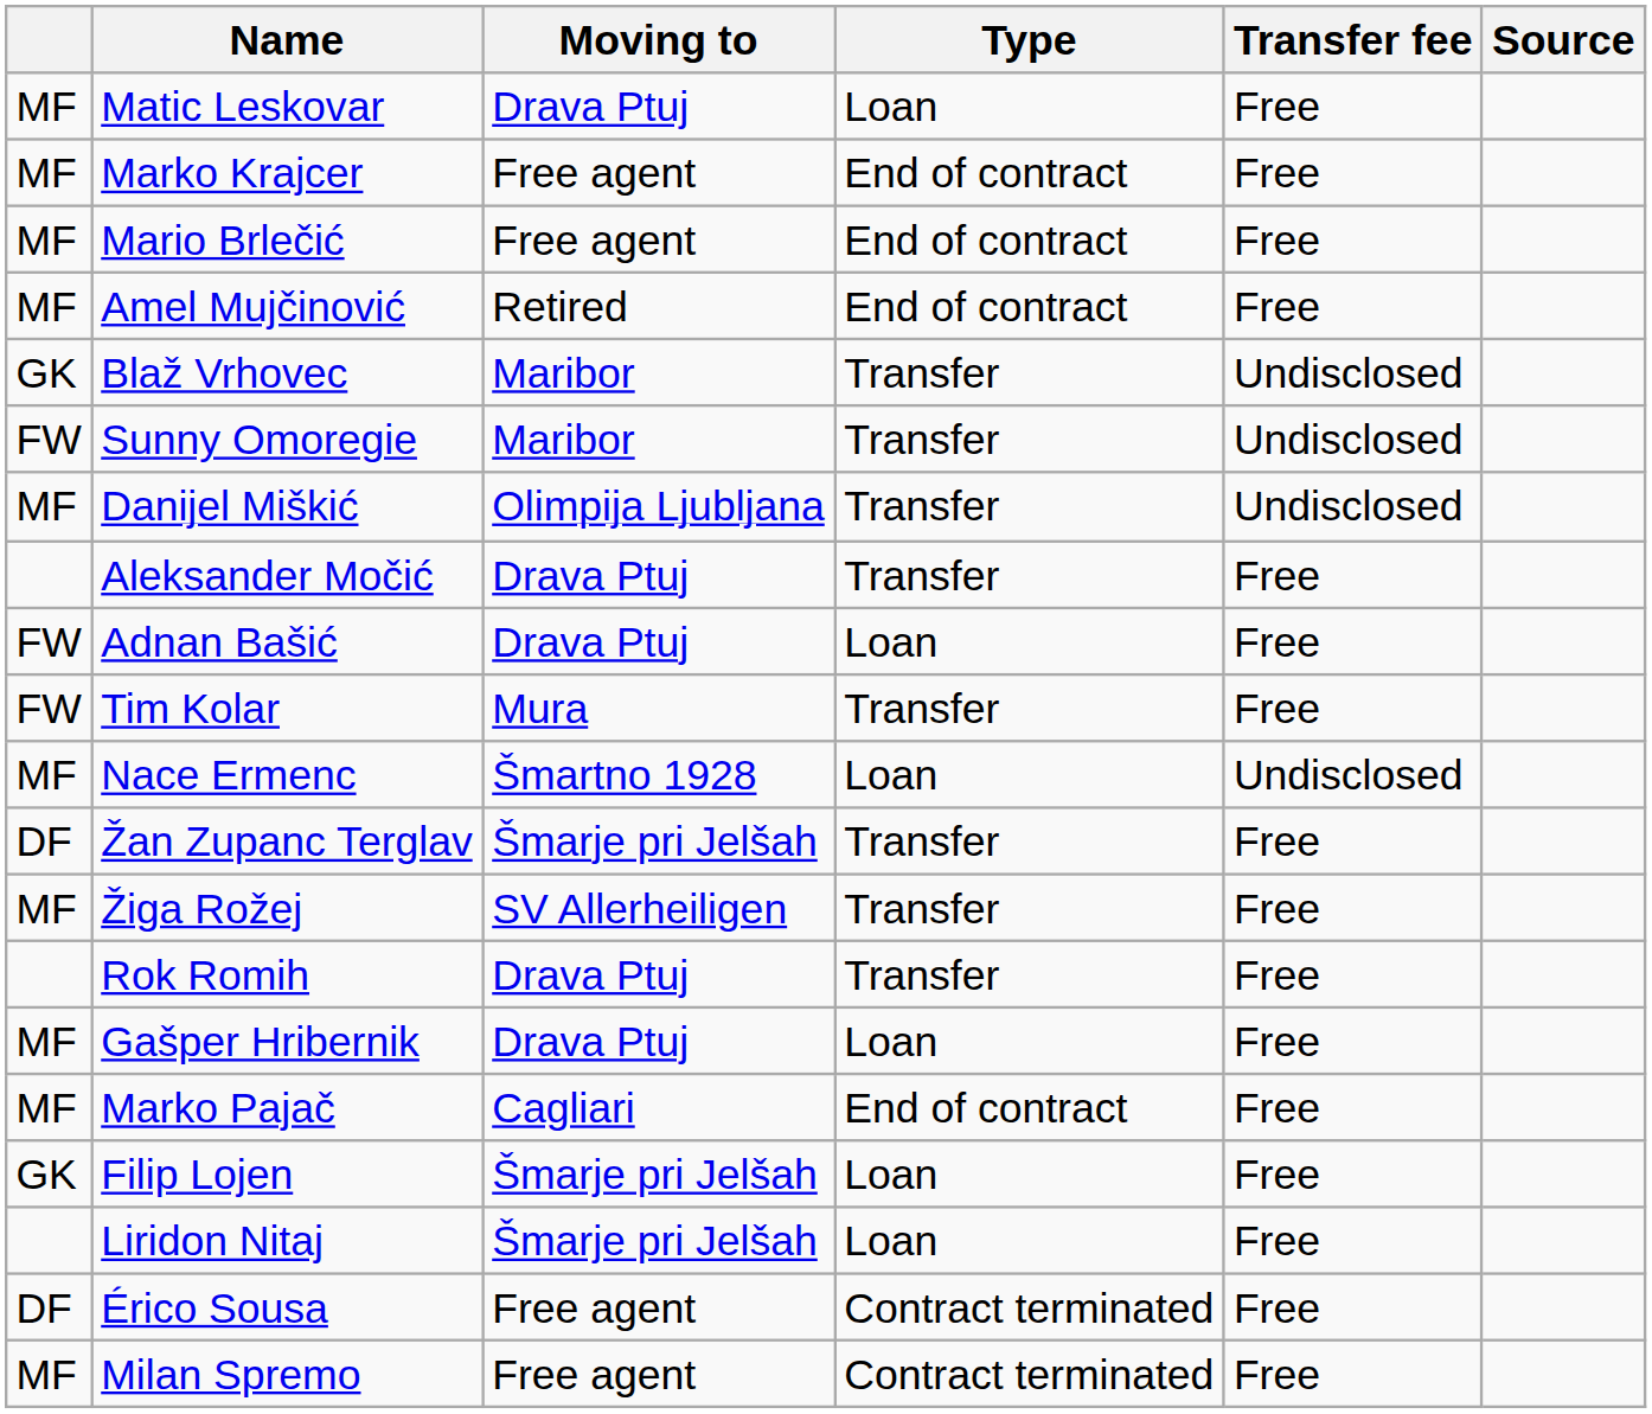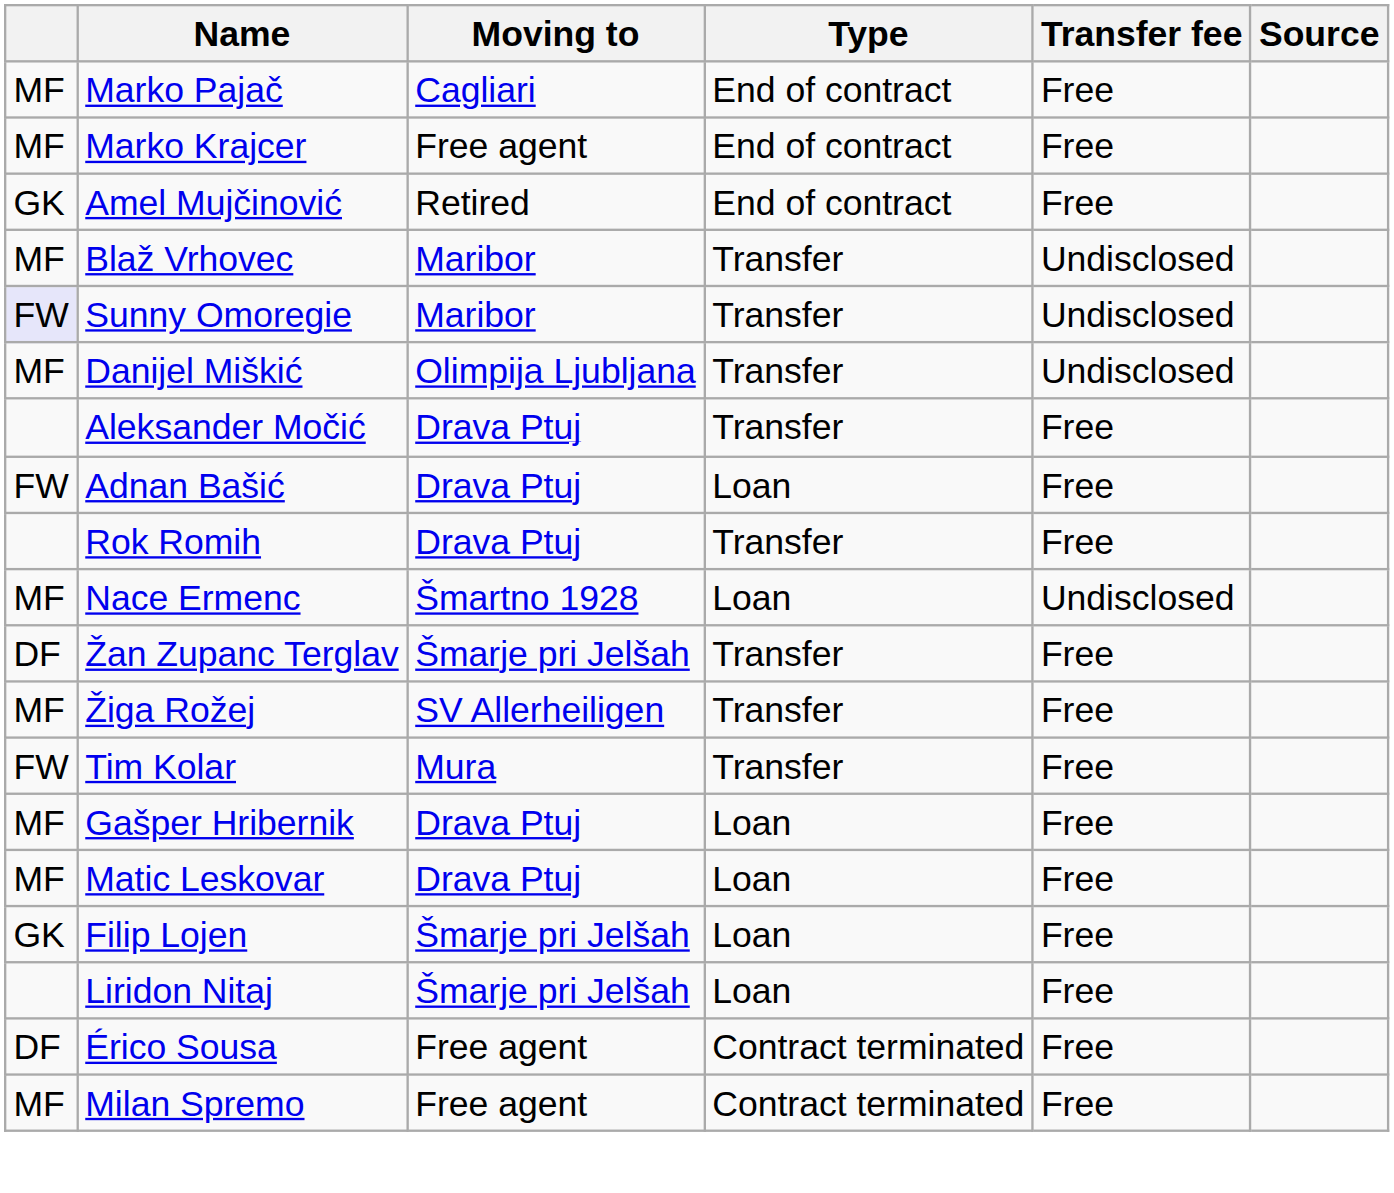rows swapped: Marko Pajač <-> Matic Leskovar
- row: MF | Mario Brlečić | Free agent | End of contract | Free
Amel Mujčinović | column 1: MF -> GK
Blaž Vrhovec | column 1: GK -> MF
Sunny Omoregie | column 1: no background -> lavender background
rows swapped: Rok Romih <-> Tim Kolar
